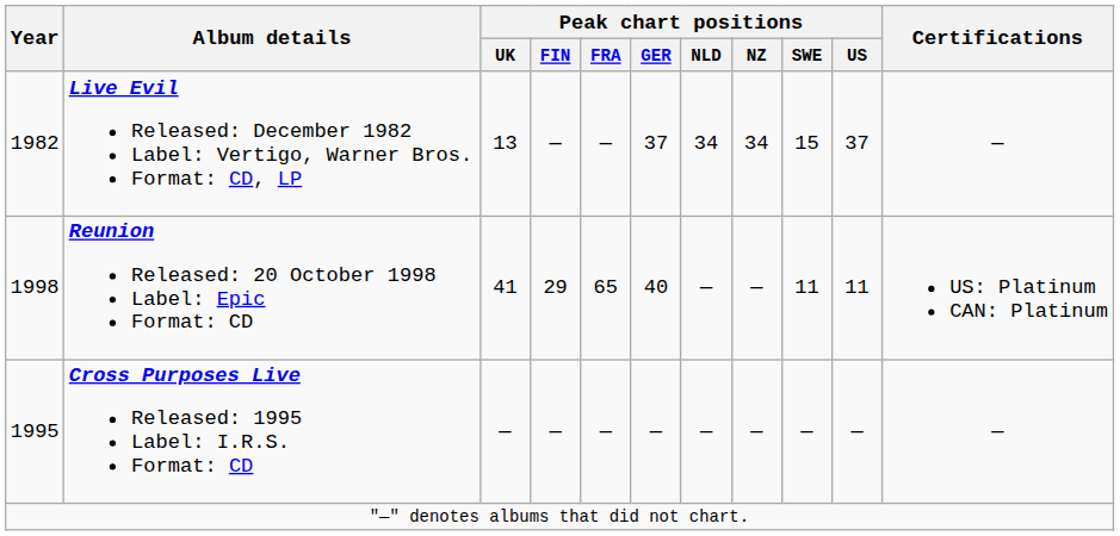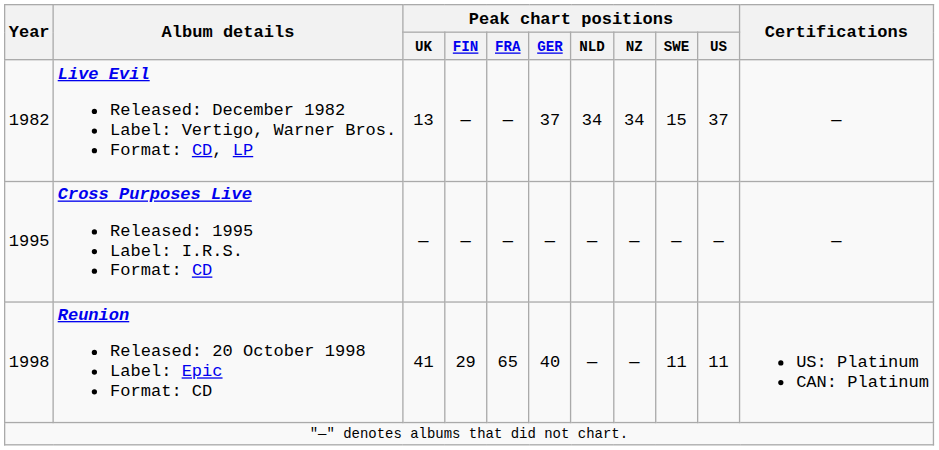rows swapped: Cross Purposes Live Released: 1995 Label: I.R.S. Format: CD <-> Reunion Released: 20 October 1998 Label: Epic Format: CD
